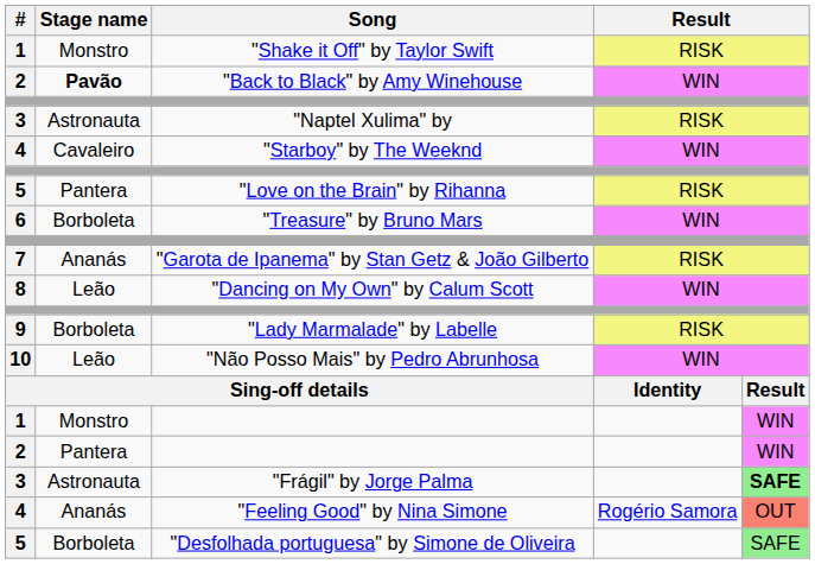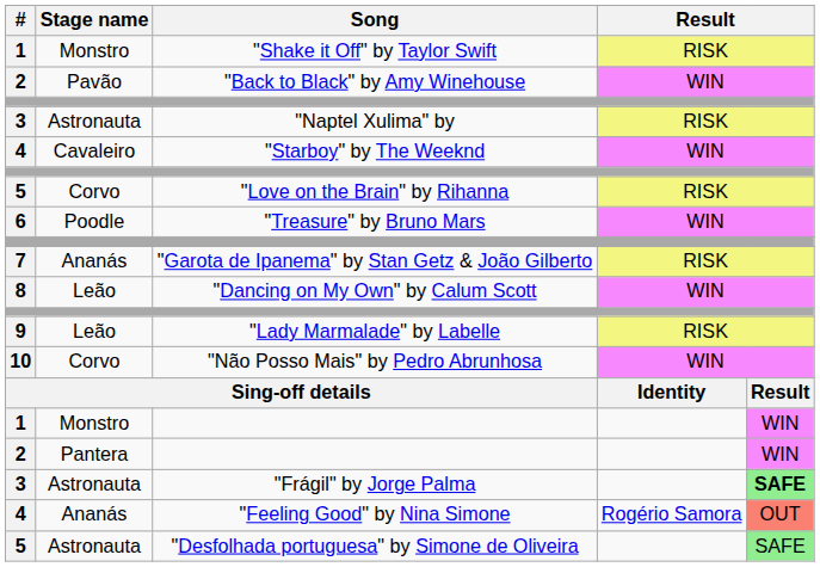"Back to Black" by Amy Winehouse | Stage name: bold -> normal
"Love on the Brain" by Rihanna | Stage name: Pantera -> Corvo
"Treasure" by Bruno Mars | Stage name: Borboleta -> Poodle
"Lady Marmalade" by Labelle | Stage name: Borboleta -> Leão
"Não Posso Mais" by Pedro Abrunhosa | Stage name: Leão -> Corvo
"Desfolhada portuguesa" by Simone de Oliveira | Stage name: Borboleta -> Astronauta
